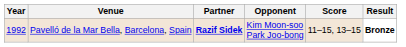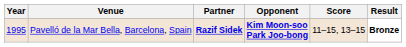Pavelló de la Mar Bella, Barcelona, Spain | Year: 1992 -> 1995
Pavelló de la Mar Bella, Barcelona, Spain | Opponent: normal -> bold
